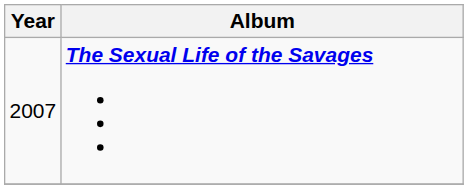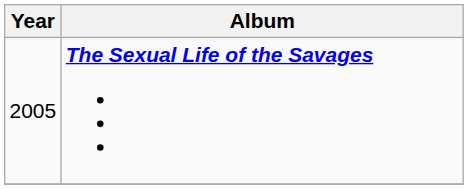The Sexual Life of the Savages | Year: 2007 -> 2005
